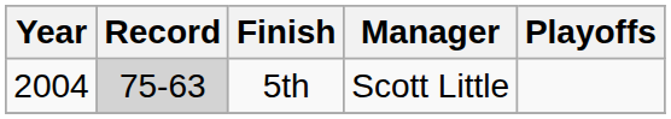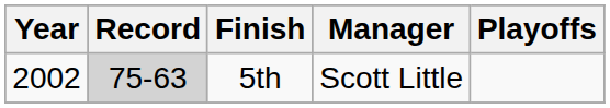5th | Year: 2004 -> 2002
